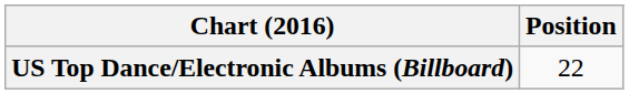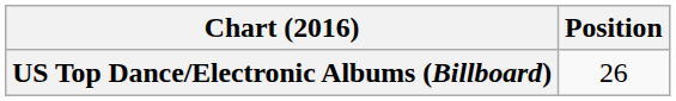US Top Dance/Electronic Albums (Billboard) | Position: 22 -> 26
